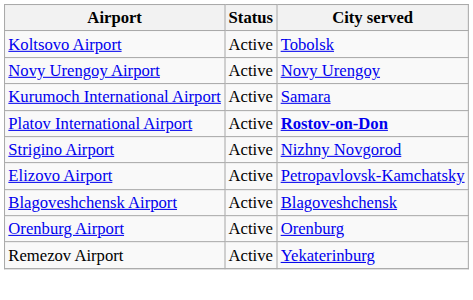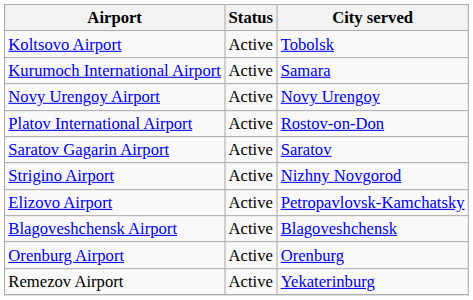rows swapped: Kurumoch International Airport <-> Novy Urengoy Airport
Platov International Airport | City served: bold -> normal
+ row: Saratov Gagarin Airport | Active | Saratov
